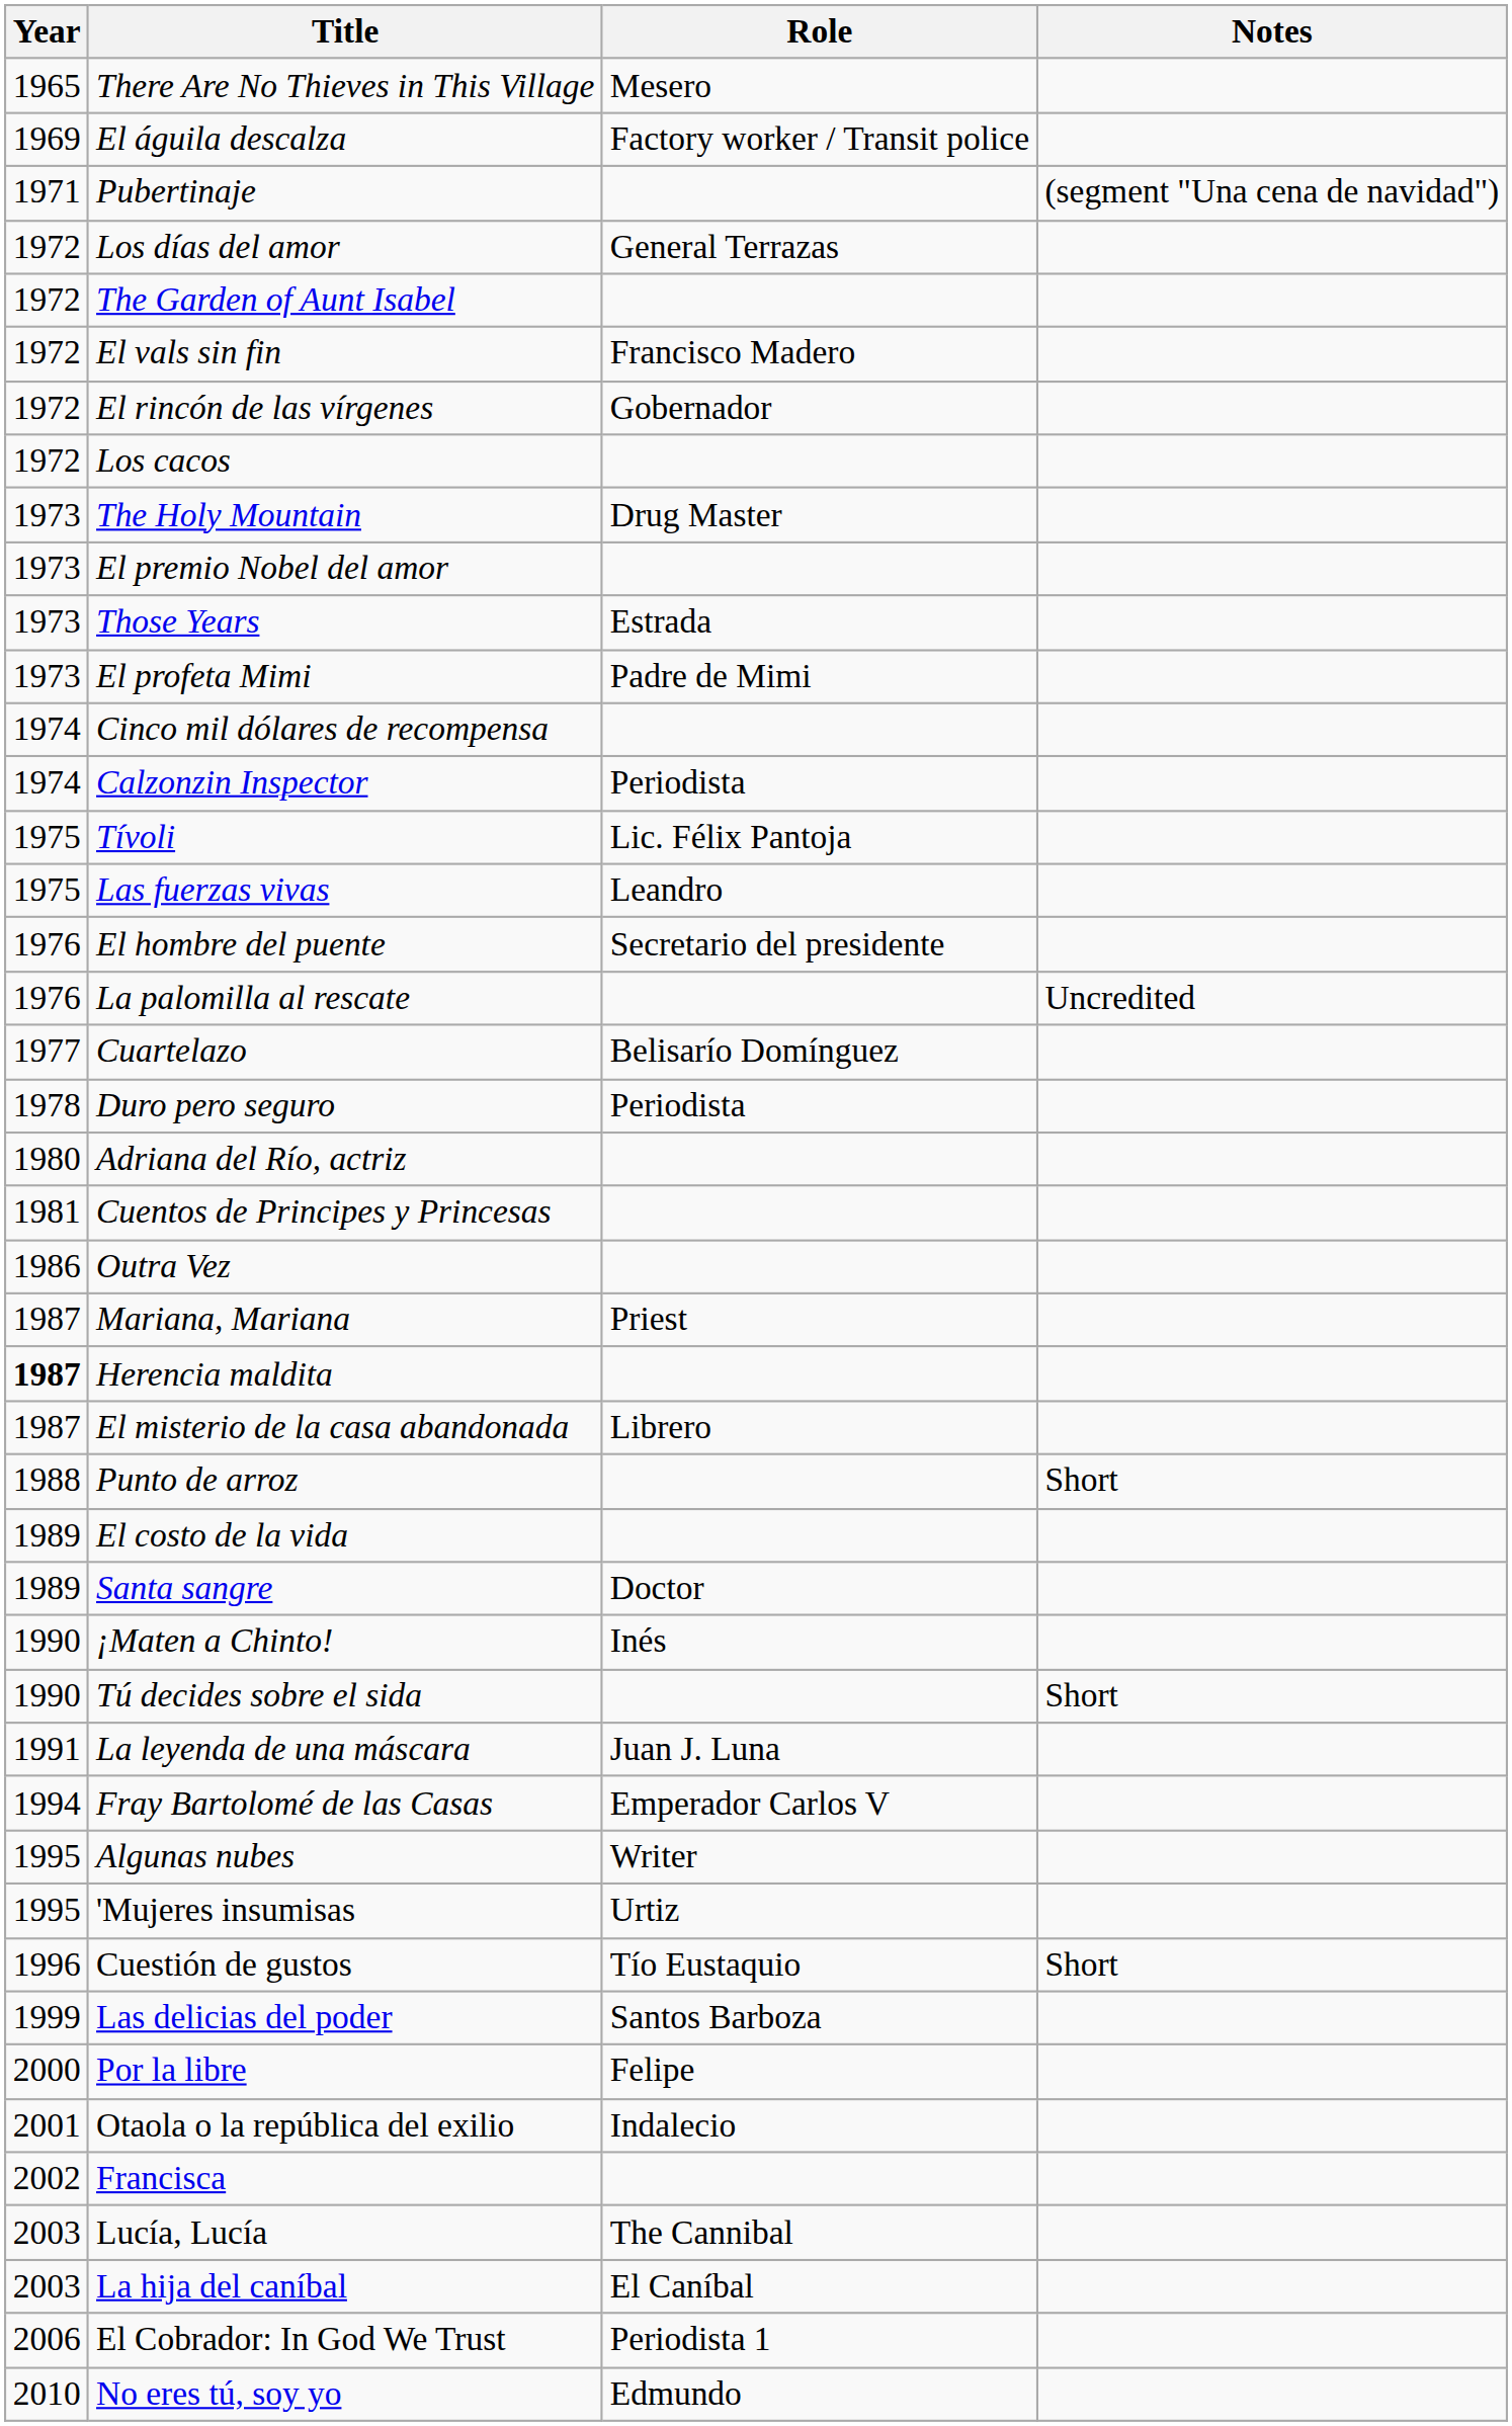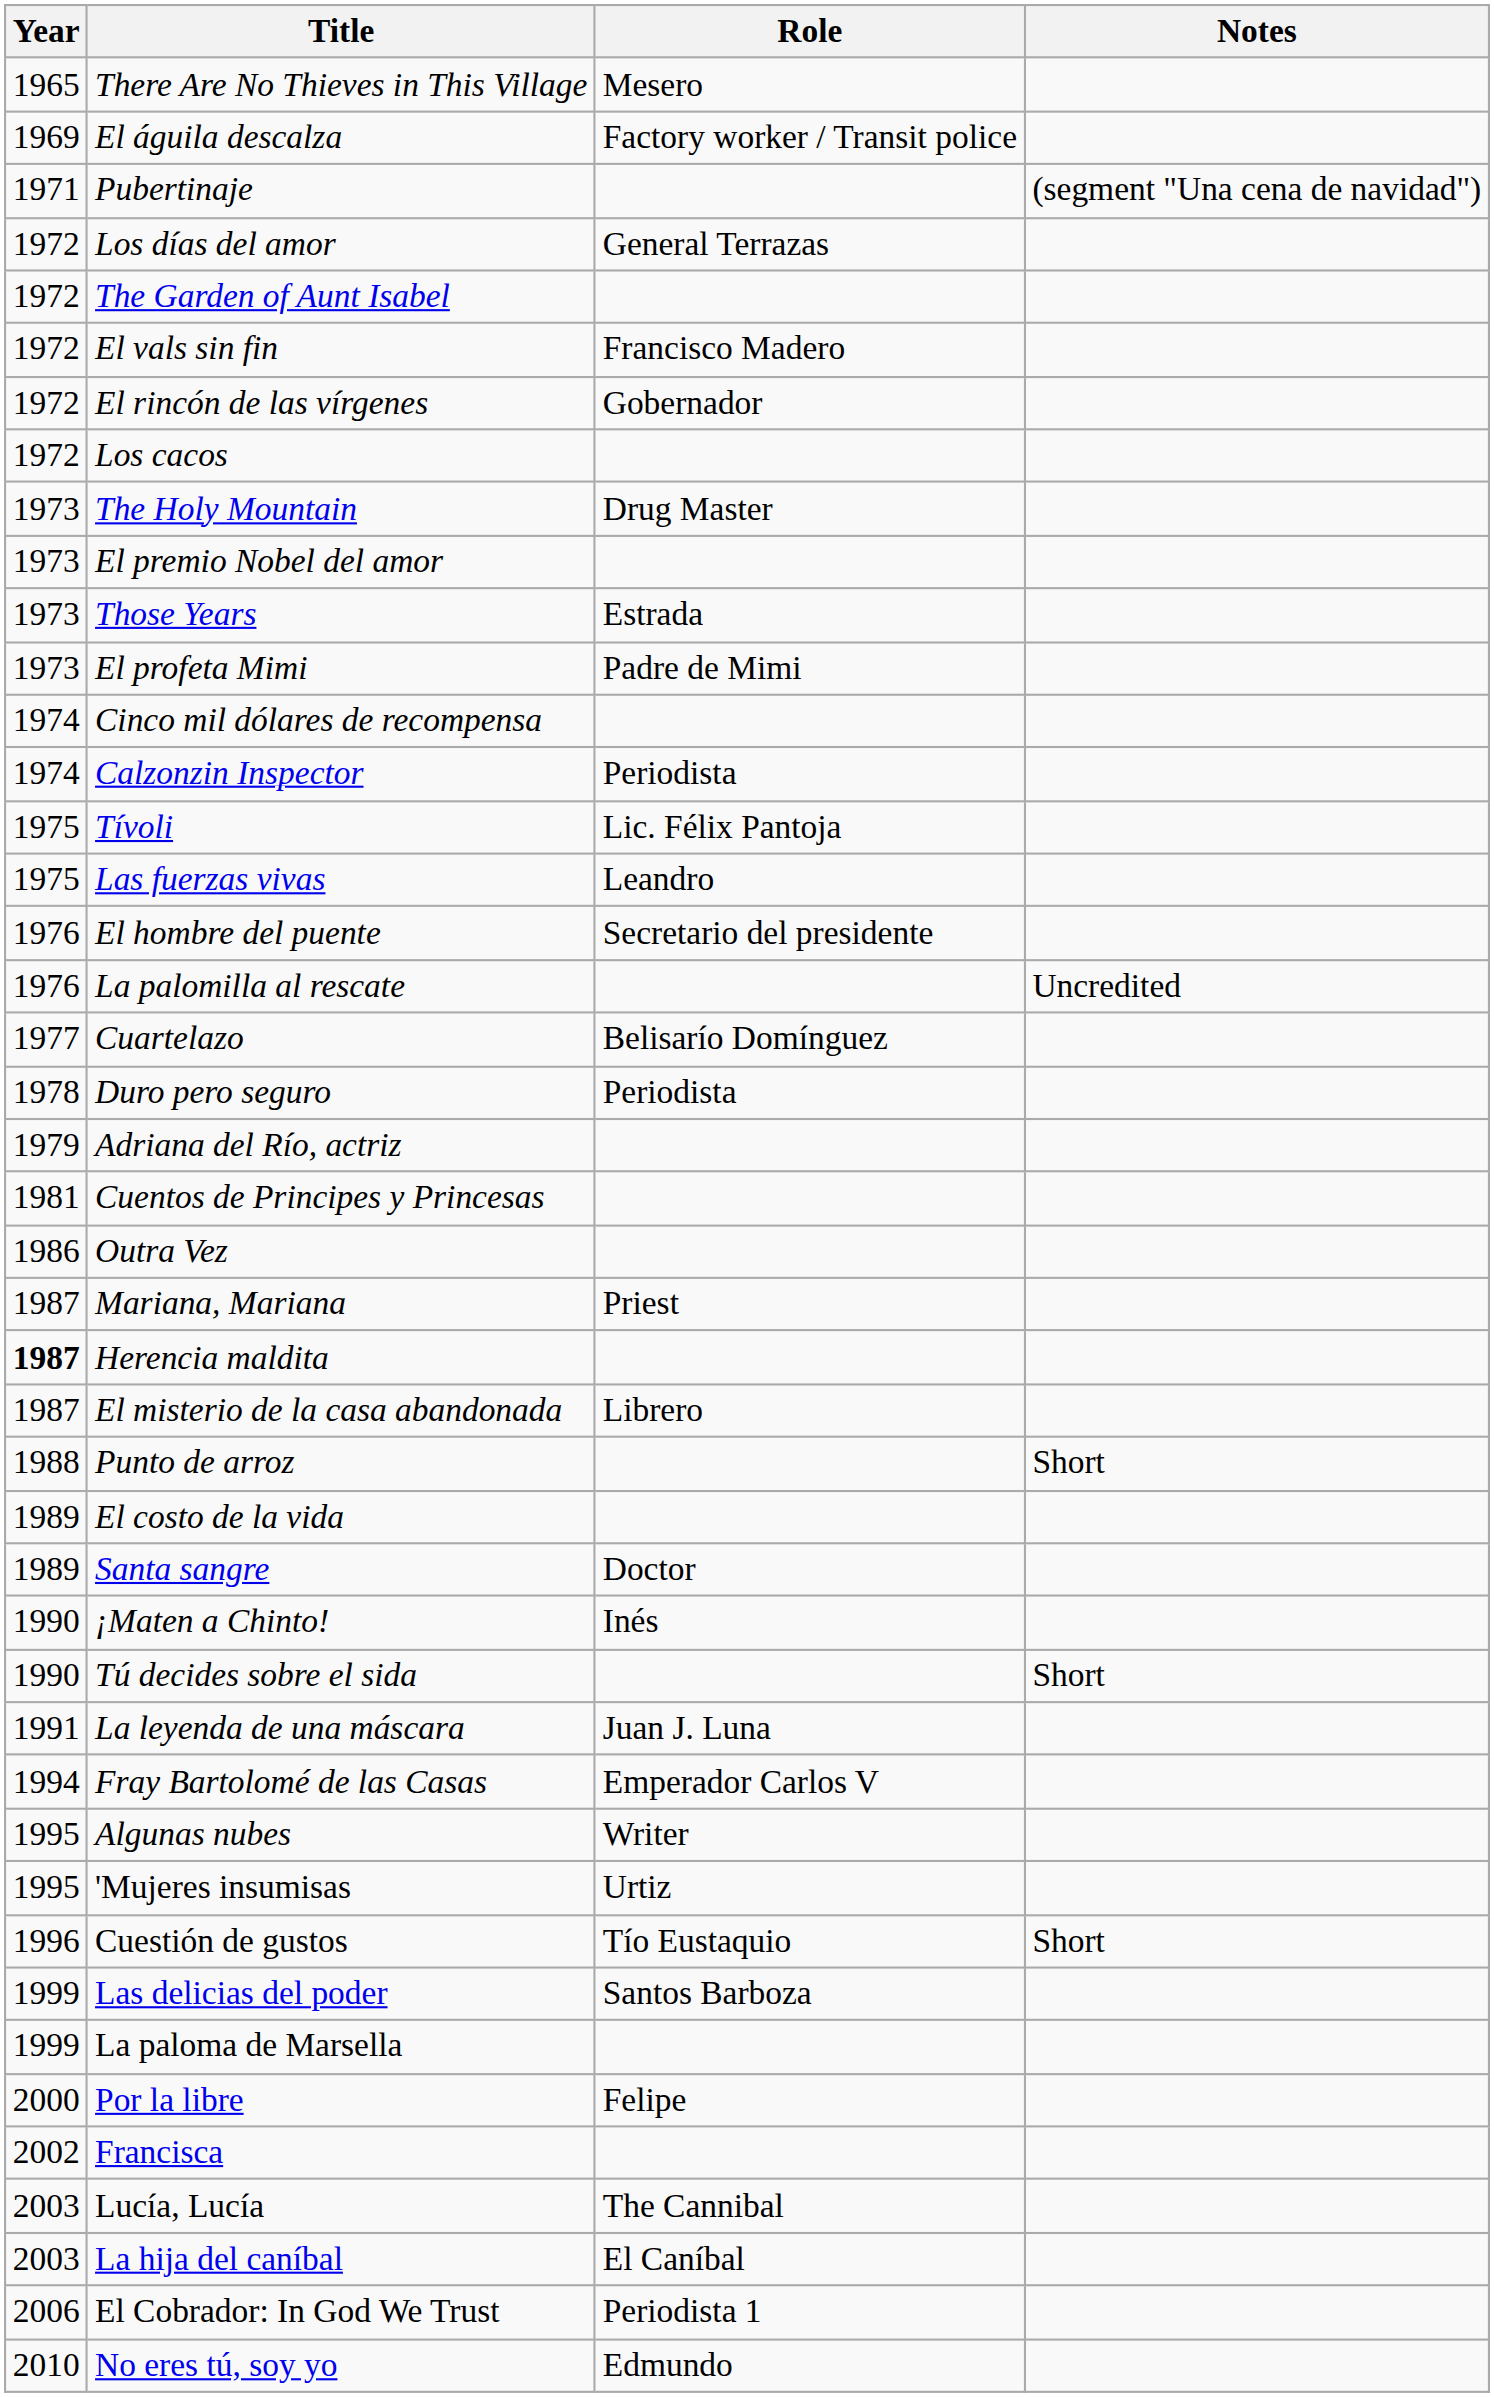Adriana del Río, actriz | Year: 1980 -> 1979
+ row: 1999 | La paloma de Marsella
- row: 2001 | Otaola o la república del exilio | Indalecio
